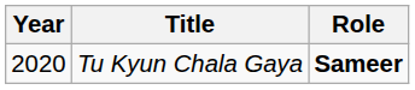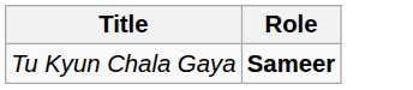- column: Year | 2020
